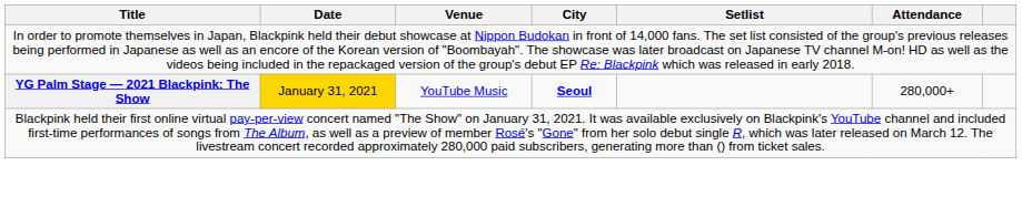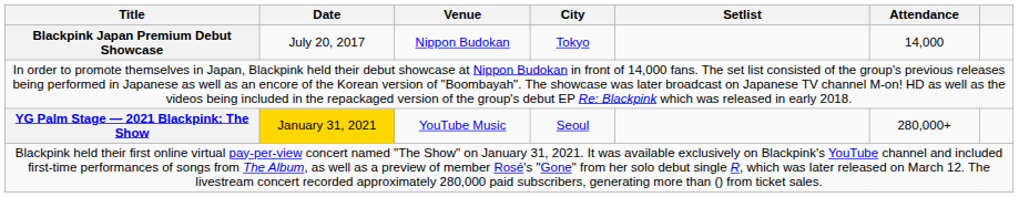+ row: Blackpink Japan Premium Debut Showcase | July 20, 2017 | Nippon Budokan | Tokyo | 14,000
YG Palm Stage ― 2021 Blackpink: The Show | City: bold -> normal
